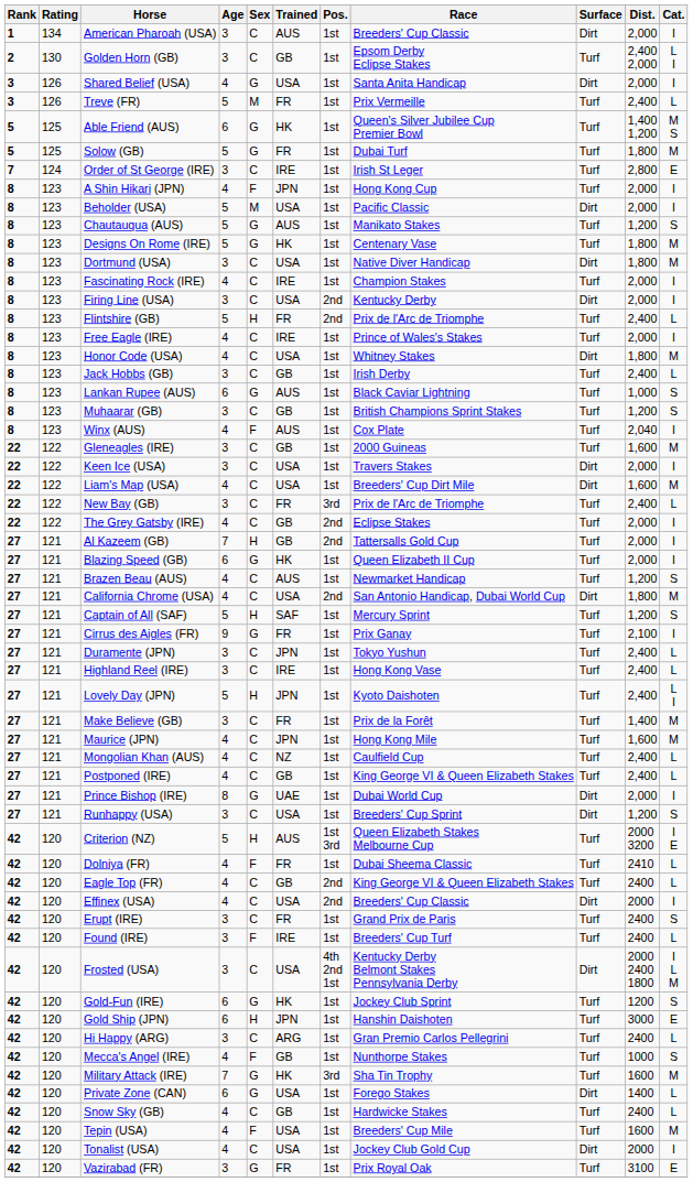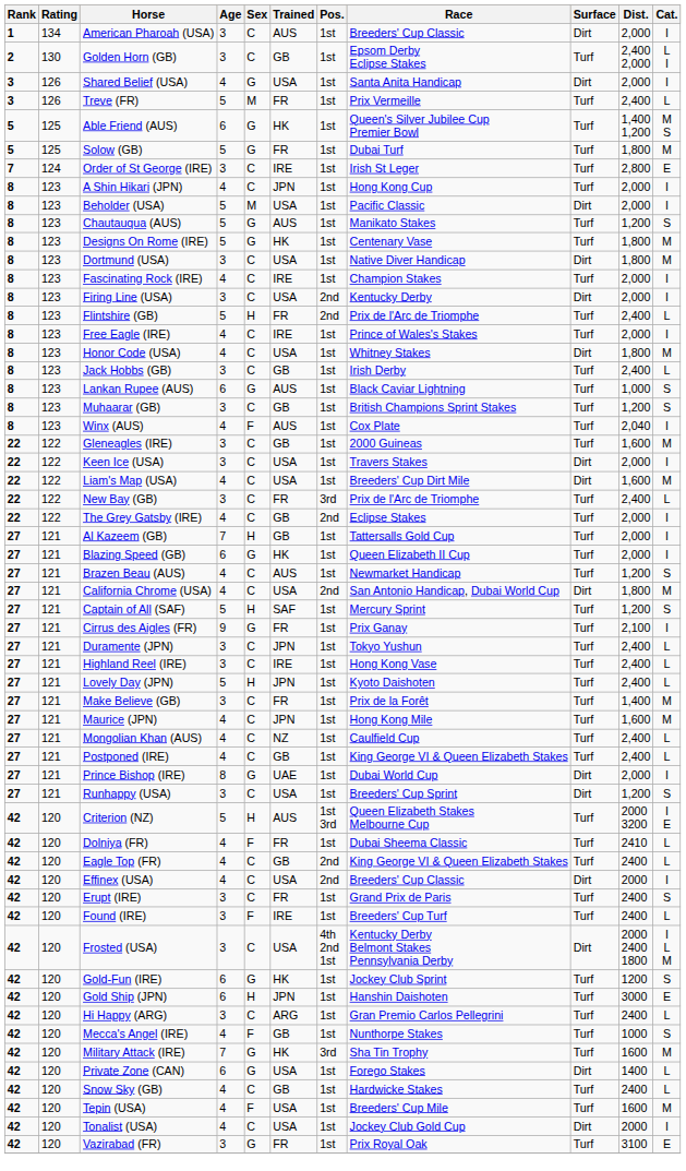A Shin Hikari (JPN) | Sex: F -> C
Al Kazeem (GB) | Pos.: 2nd -> 1st
Lovely Day (JPN) | Cat.: L I -> L
